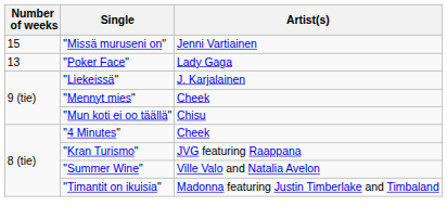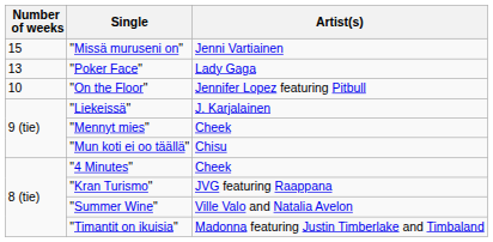+ row: 10 | "On the Floor" | Jennifer Lopez featuring Pitbull
